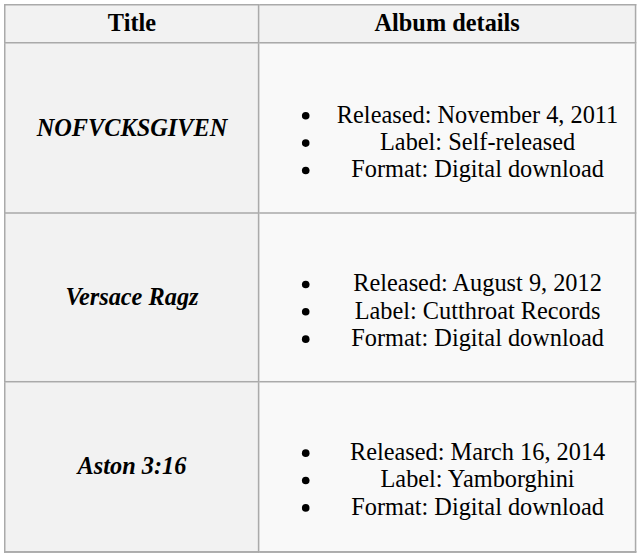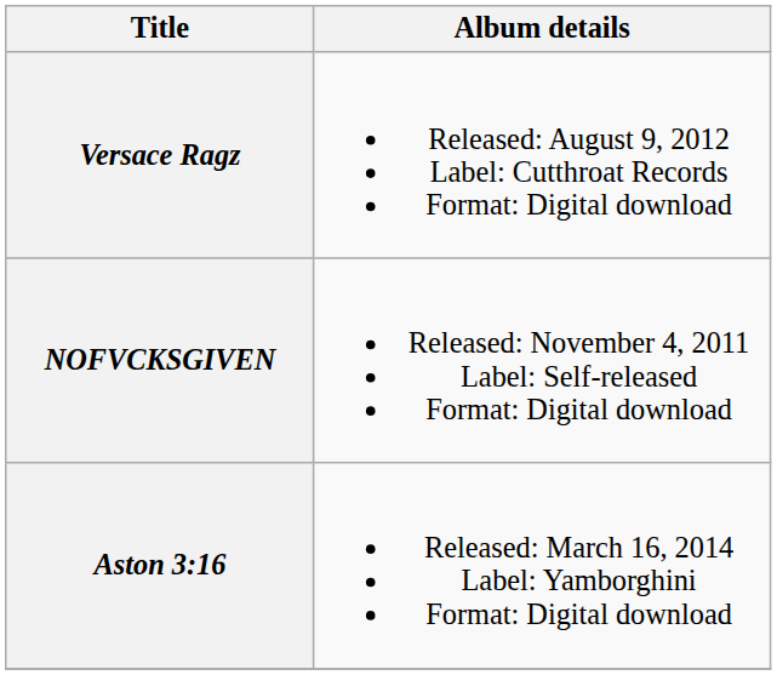rows swapped: NOFVCKSGIVEN <-> Versace Ragz
